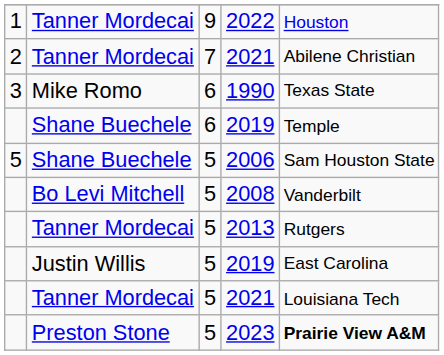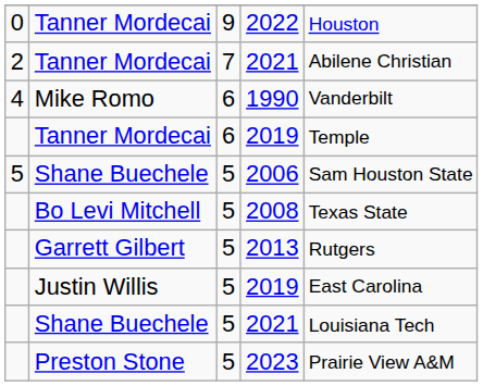2022 | column 1: 1 -> 0
1990 | column 1: 3 -> 4
1990 | column 5: Texas State -> Vanderbilt
6 / 2019 | column 2: Shane Buechele -> Tanner Mordecai
2008 | column 5: Vanderbilt -> Texas State
2013 | column 2: Tanner Mordecai -> Garrett Gilbert
5 / 2021 | column 2: Tanner Mordecai -> Shane Buechele
2023 | column 5: bold -> normal
